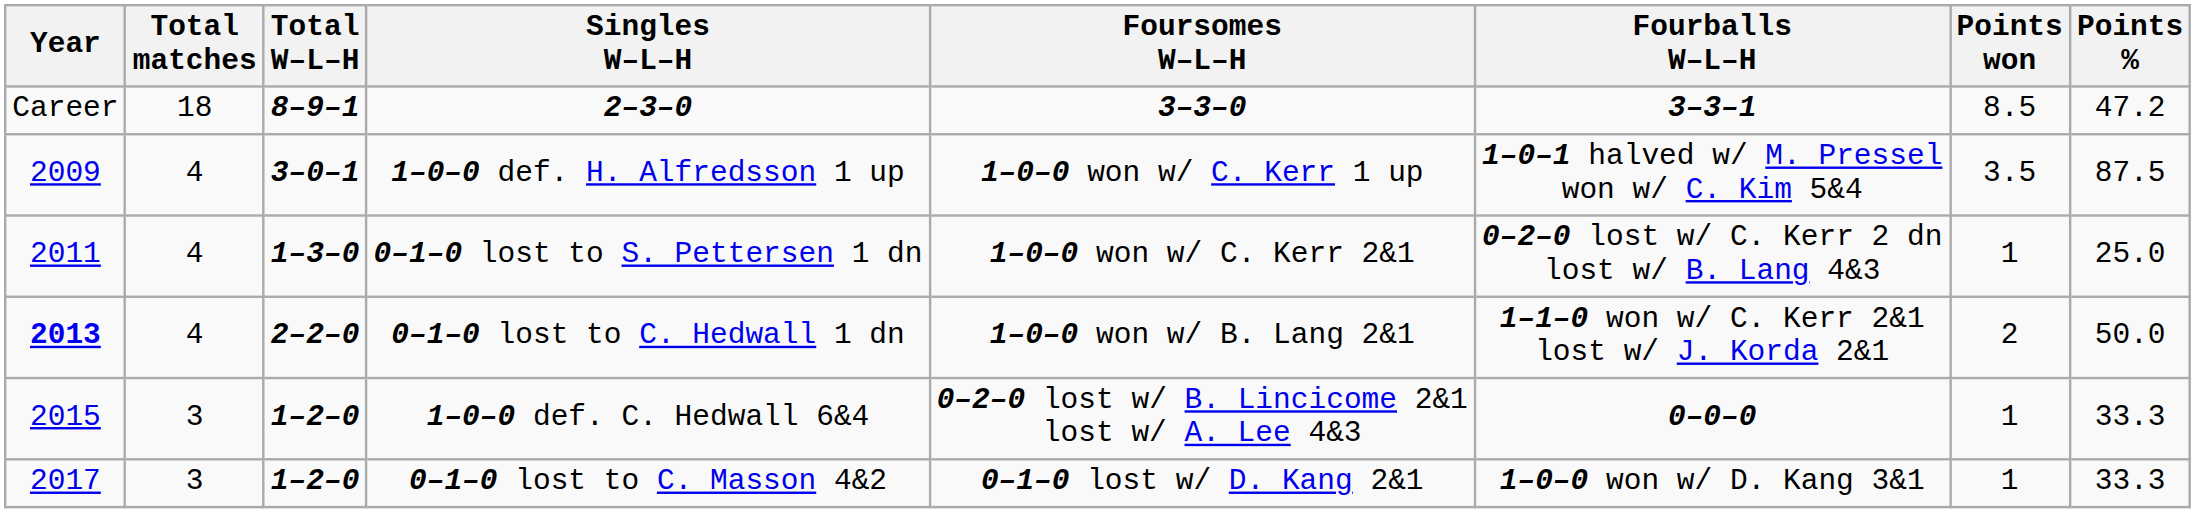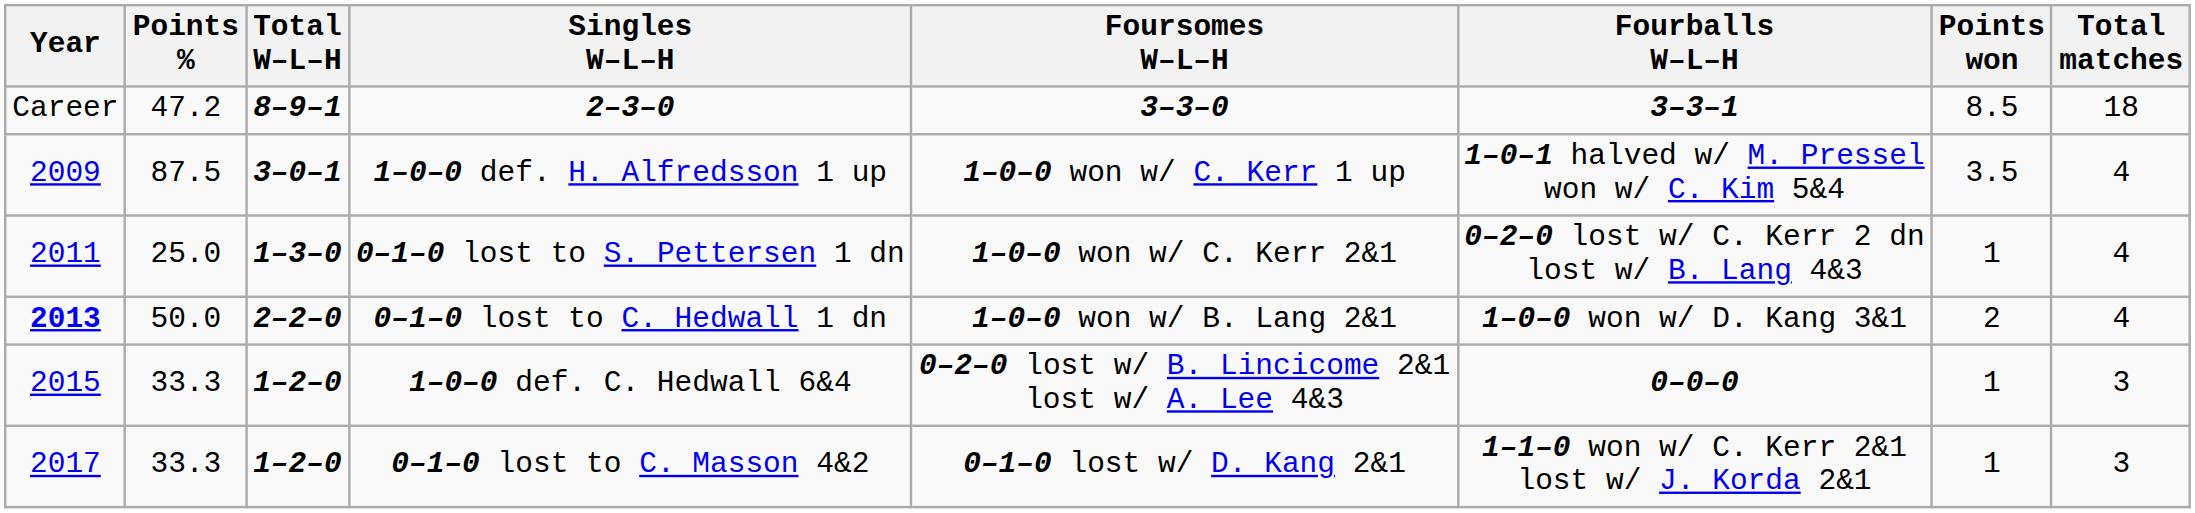columns swapped: Total matches <-> Points %
0–1–0 lost to C. Hedwall 1 dn | Fourballs W–L–H: 1–1–0 won w/ C. Kerr 2&1 lost w/ J. Korda 2&1 -> 1–0–0 won w/ D. Kang 3&1
0–1–0 lost to C. Masson 4&2 | Fourballs W–L–H: 1–0–0 won w/ D. Kang 3&1 -> 1–1–0 won w/ C. Kerr 2&1 lost w/ J. Korda 2&1
